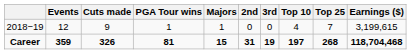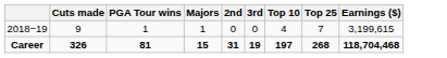- column: Events | 12 | 359
